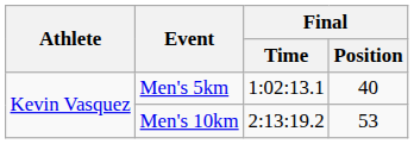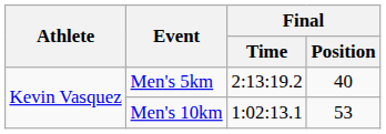Men's 5km | Final / Time: 1:02:13.1 -> 2:13:19.2
Men's 10km | Final / Time: 2:13:19.2 -> 1:02:13.1
